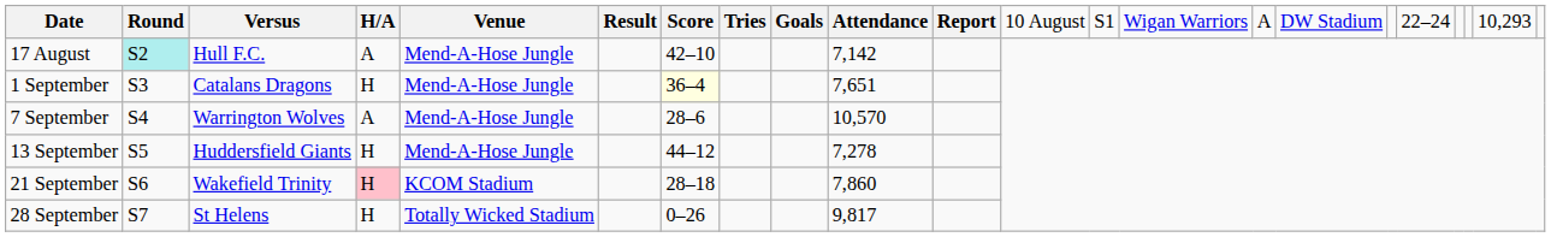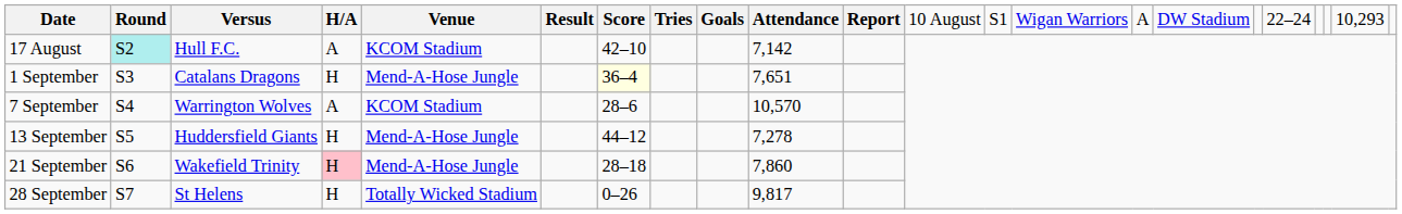17 August | column 5: Mend-A-Hose Jungle -> KCOM Stadium
7 September | column 5: Mend-A-Hose Jungle -> KCOM Stadium
21 September | column 5: KCOM Stadium -> Mend-A-Hose Jungle
